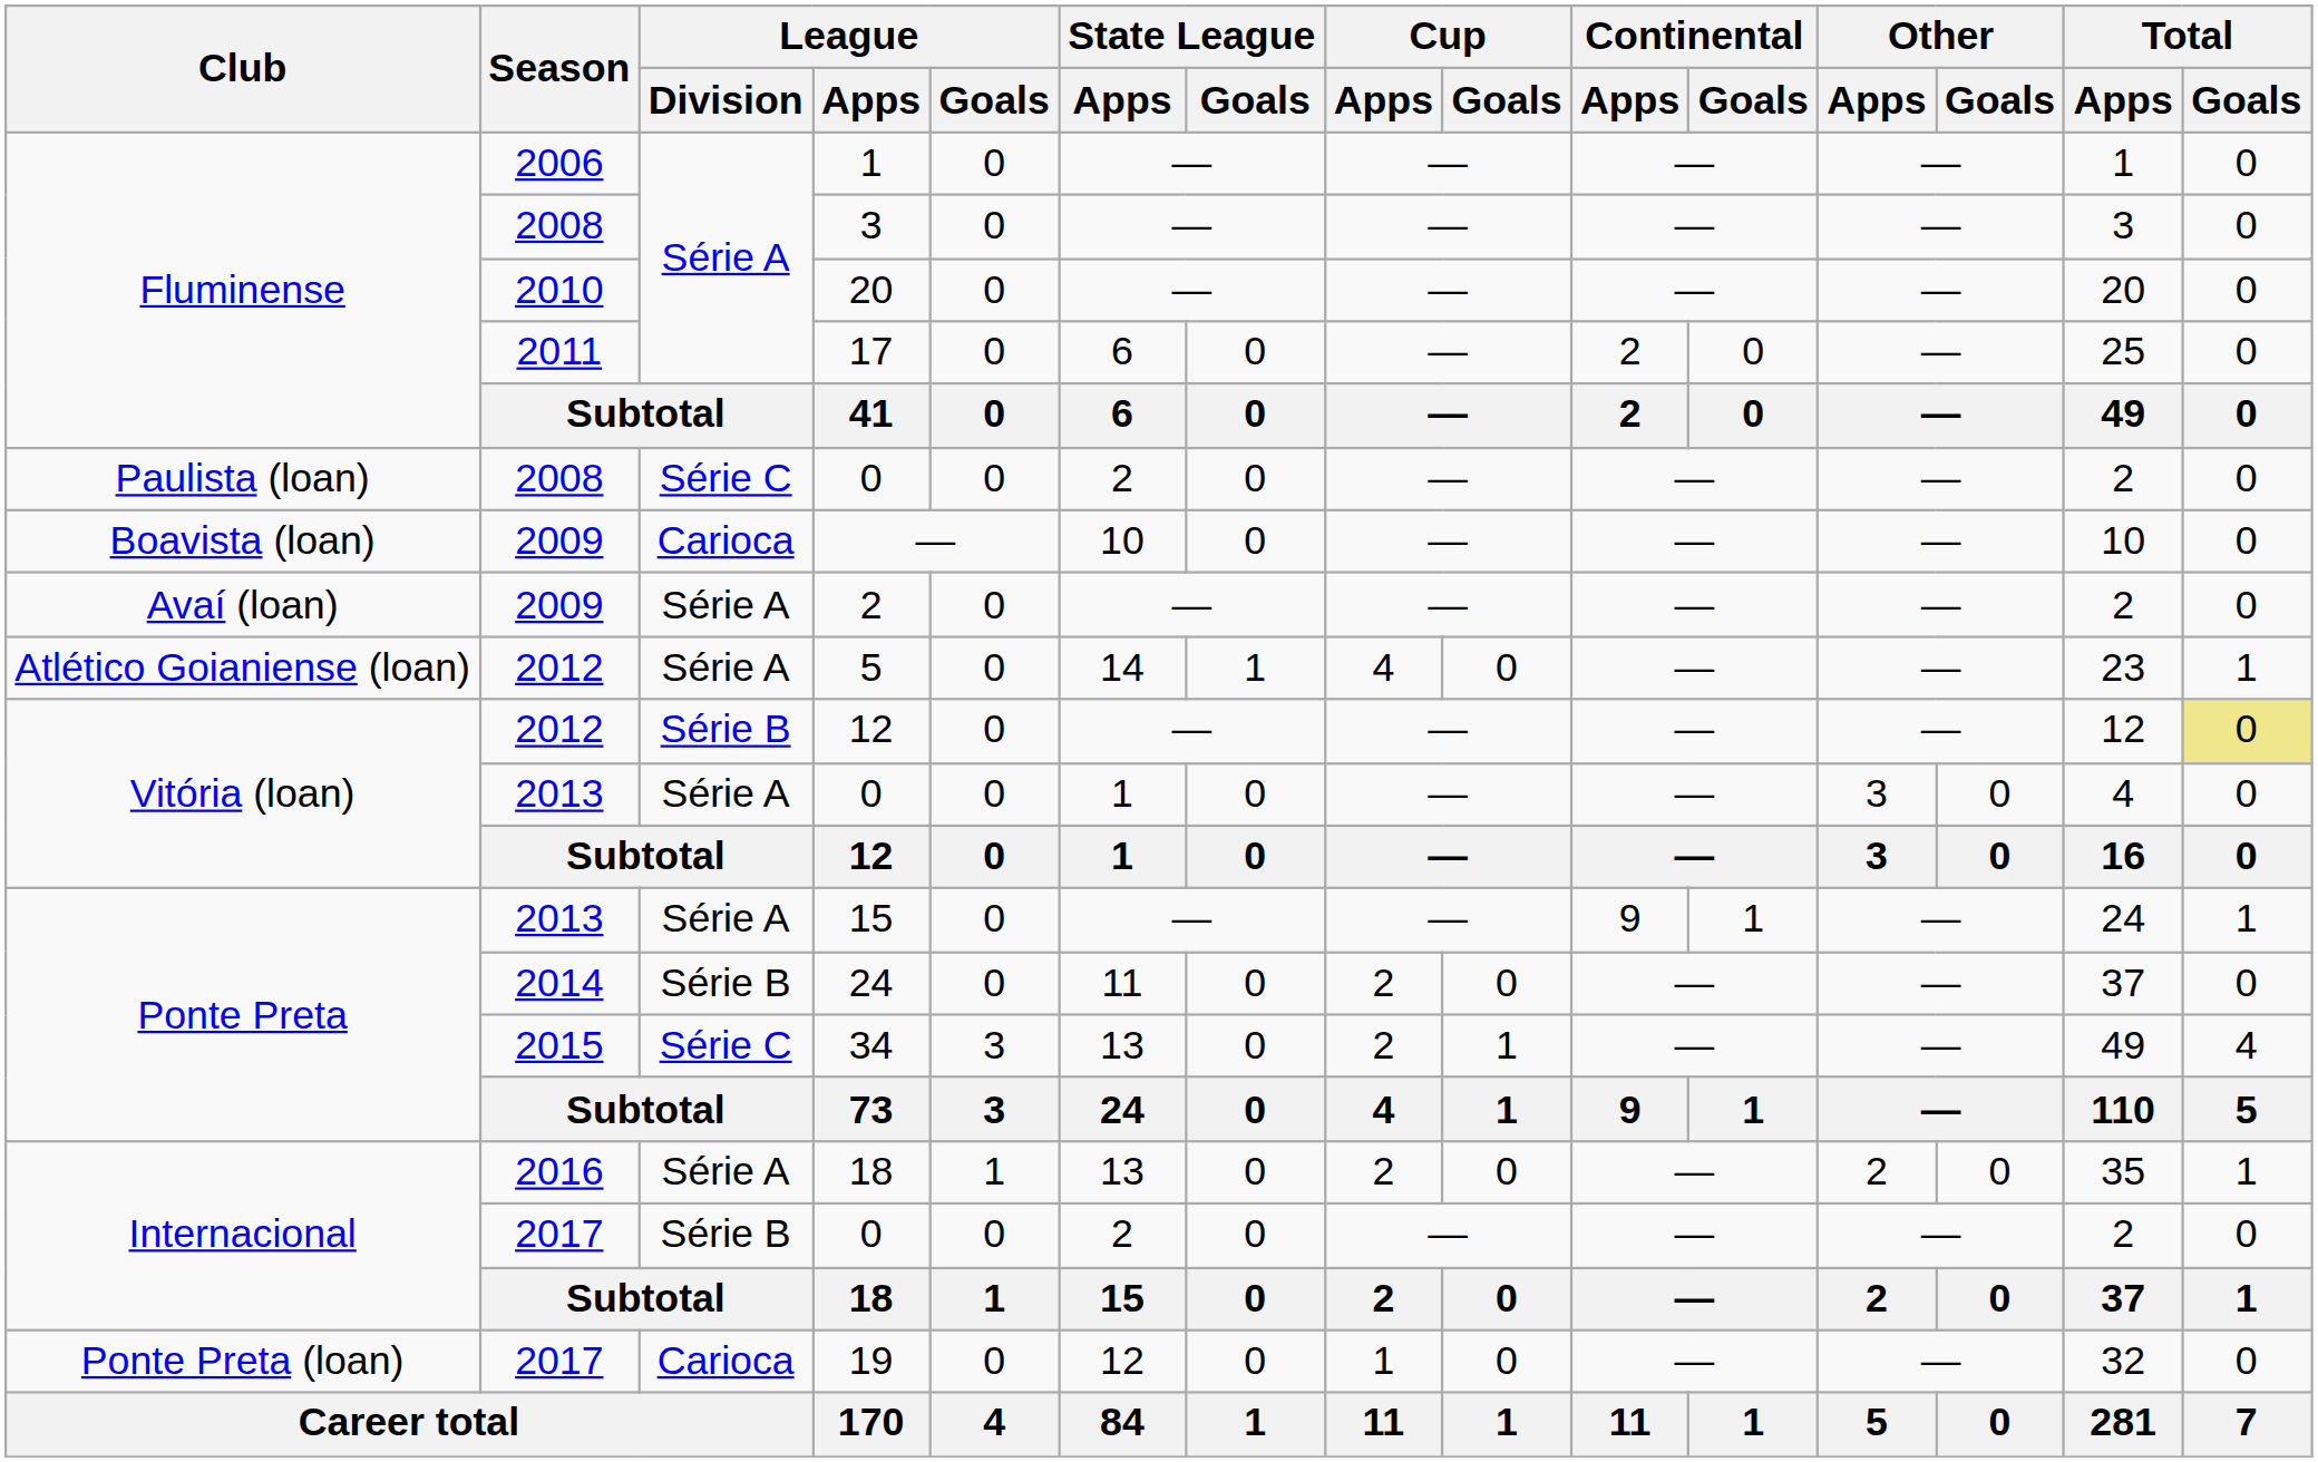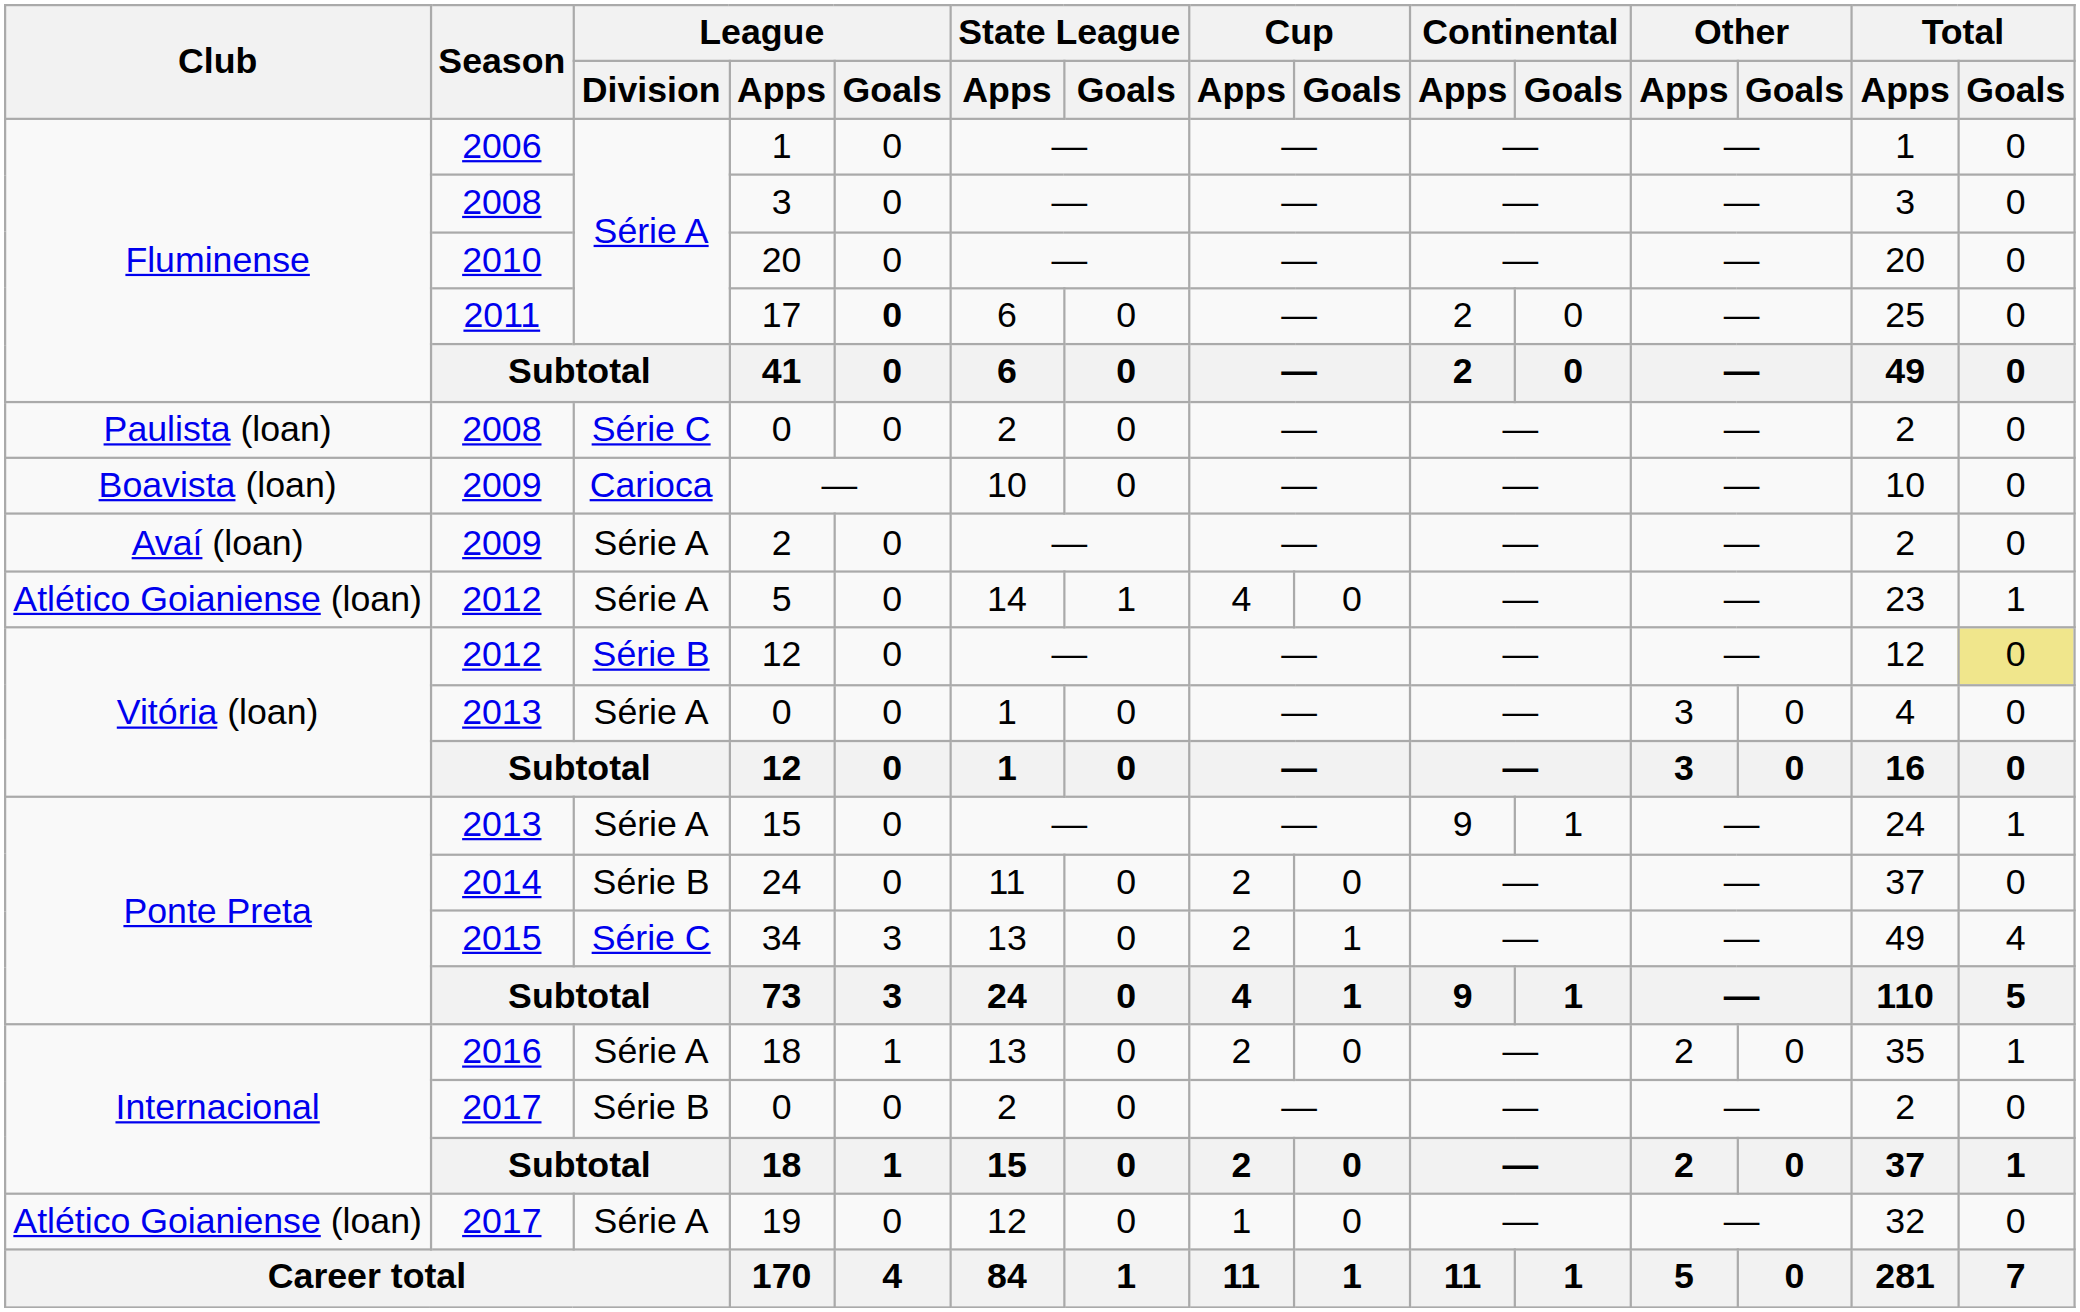17 | League / Goals: normal -> bold
19 | Club: Ponte Preta (loan) -> Atlético Goianiense (loan)
19 | League / Division: Carioca -> Série A
